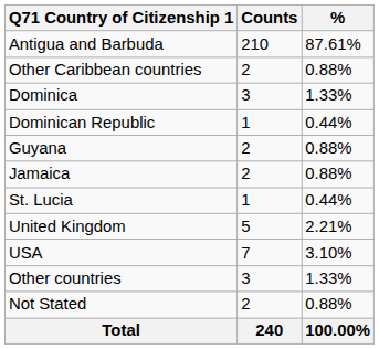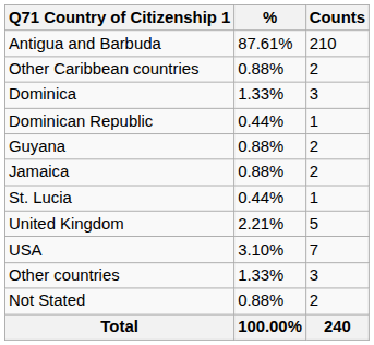columns swapped: Counts <-> %
